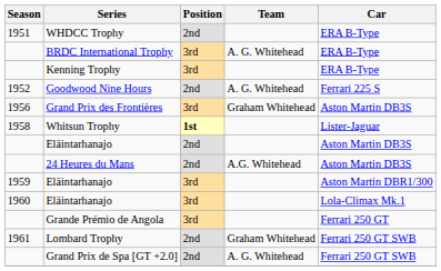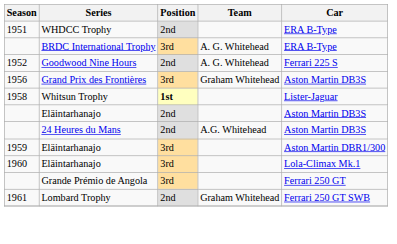- row: Kenning Trophy | 3rd | ERA B-Type
- row: Grand Prix de Spa [GT +2.0] | 2nd | A. G. Whitehead | Ferrari 250 GT SWB
